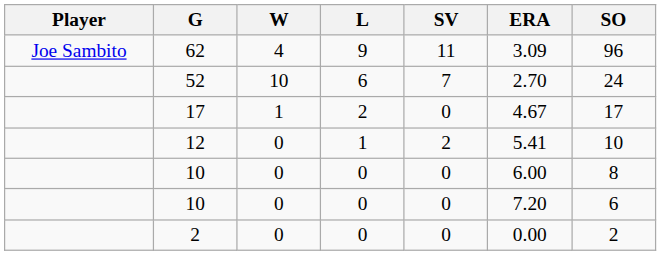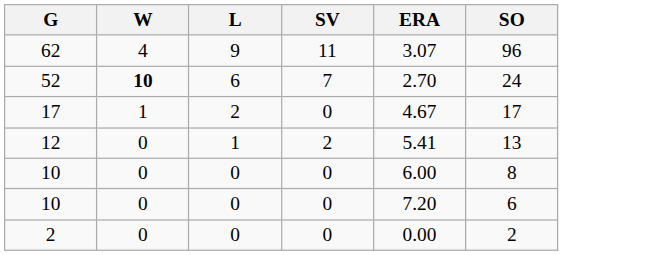- column: Player | Joe Sambito
62 | ERA: 3.09 -> 3.07
52 | W: normal -> bold
12 | SO: 10 -> 13
